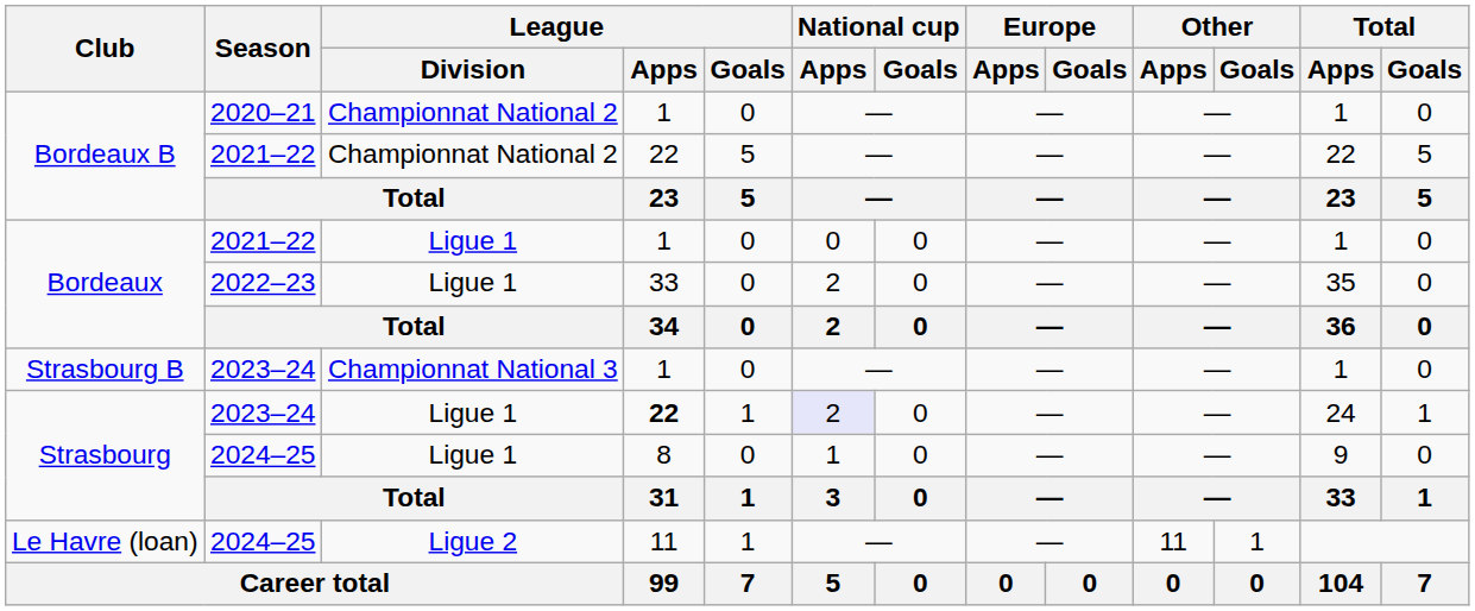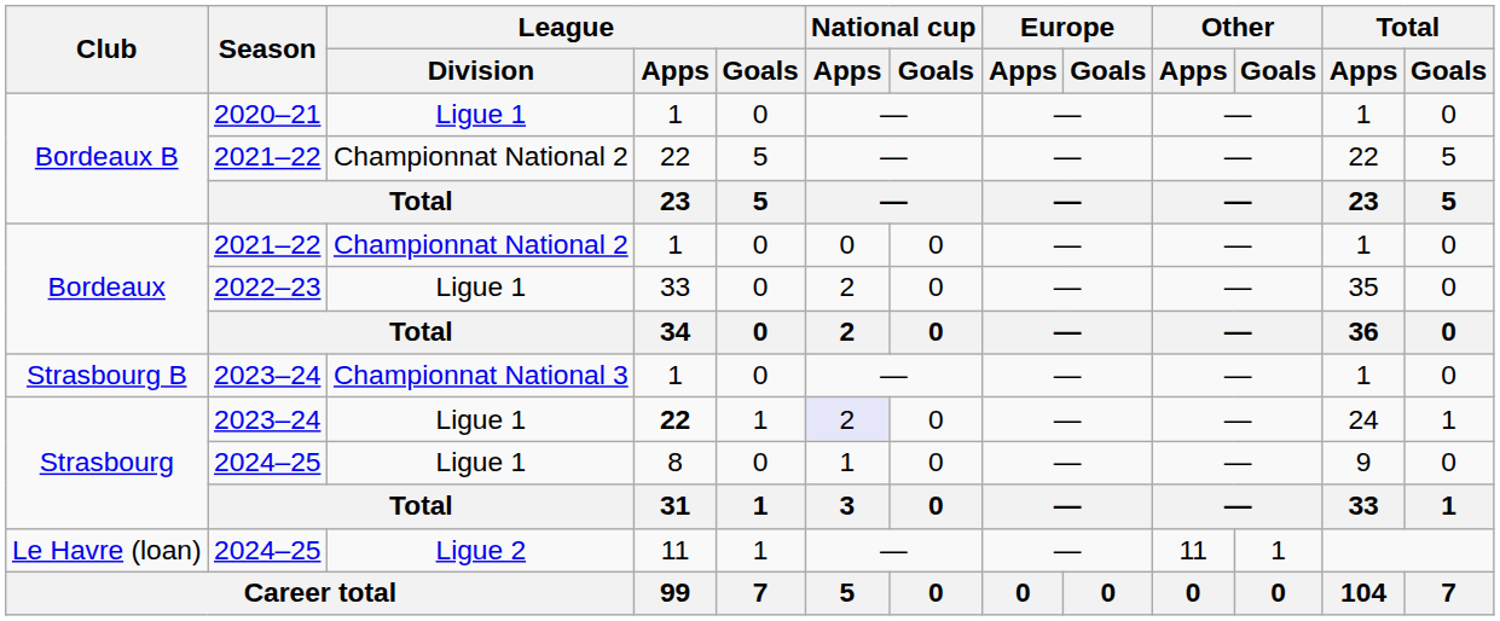Bordeaux B / 2020–21 | League / Division: Championnat National 2 -> Ligue 1
Bordeaux / 2021–22 | League / Division: Ligue 1 -> Championnat National 2
